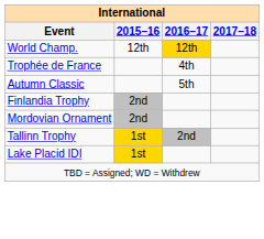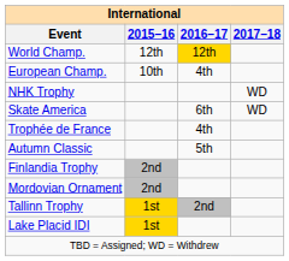+ row: European Champ. | 10th | 4th
+ row: NHK Trophy | WD
+ row: Skate America | 6th | WD
